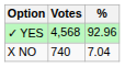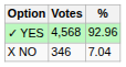X NO | Votes: 740 -> 346
